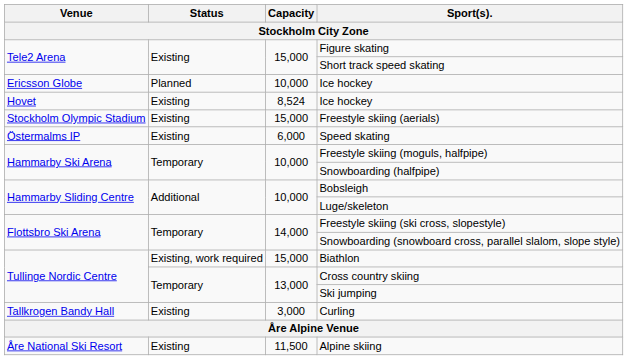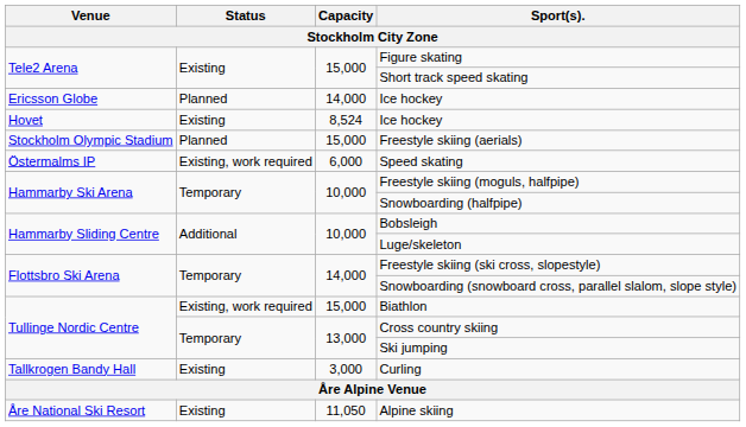Ericsson Globe / Ice hockey | Capacity: 10,000 -> 14,000
Freestyle skiing (aerials) | Status: Existing -> Planned
Speed skating | Status: Existing -> Existing, work required
Alpine skiing | Capacity: 11,500 -> 11,050
